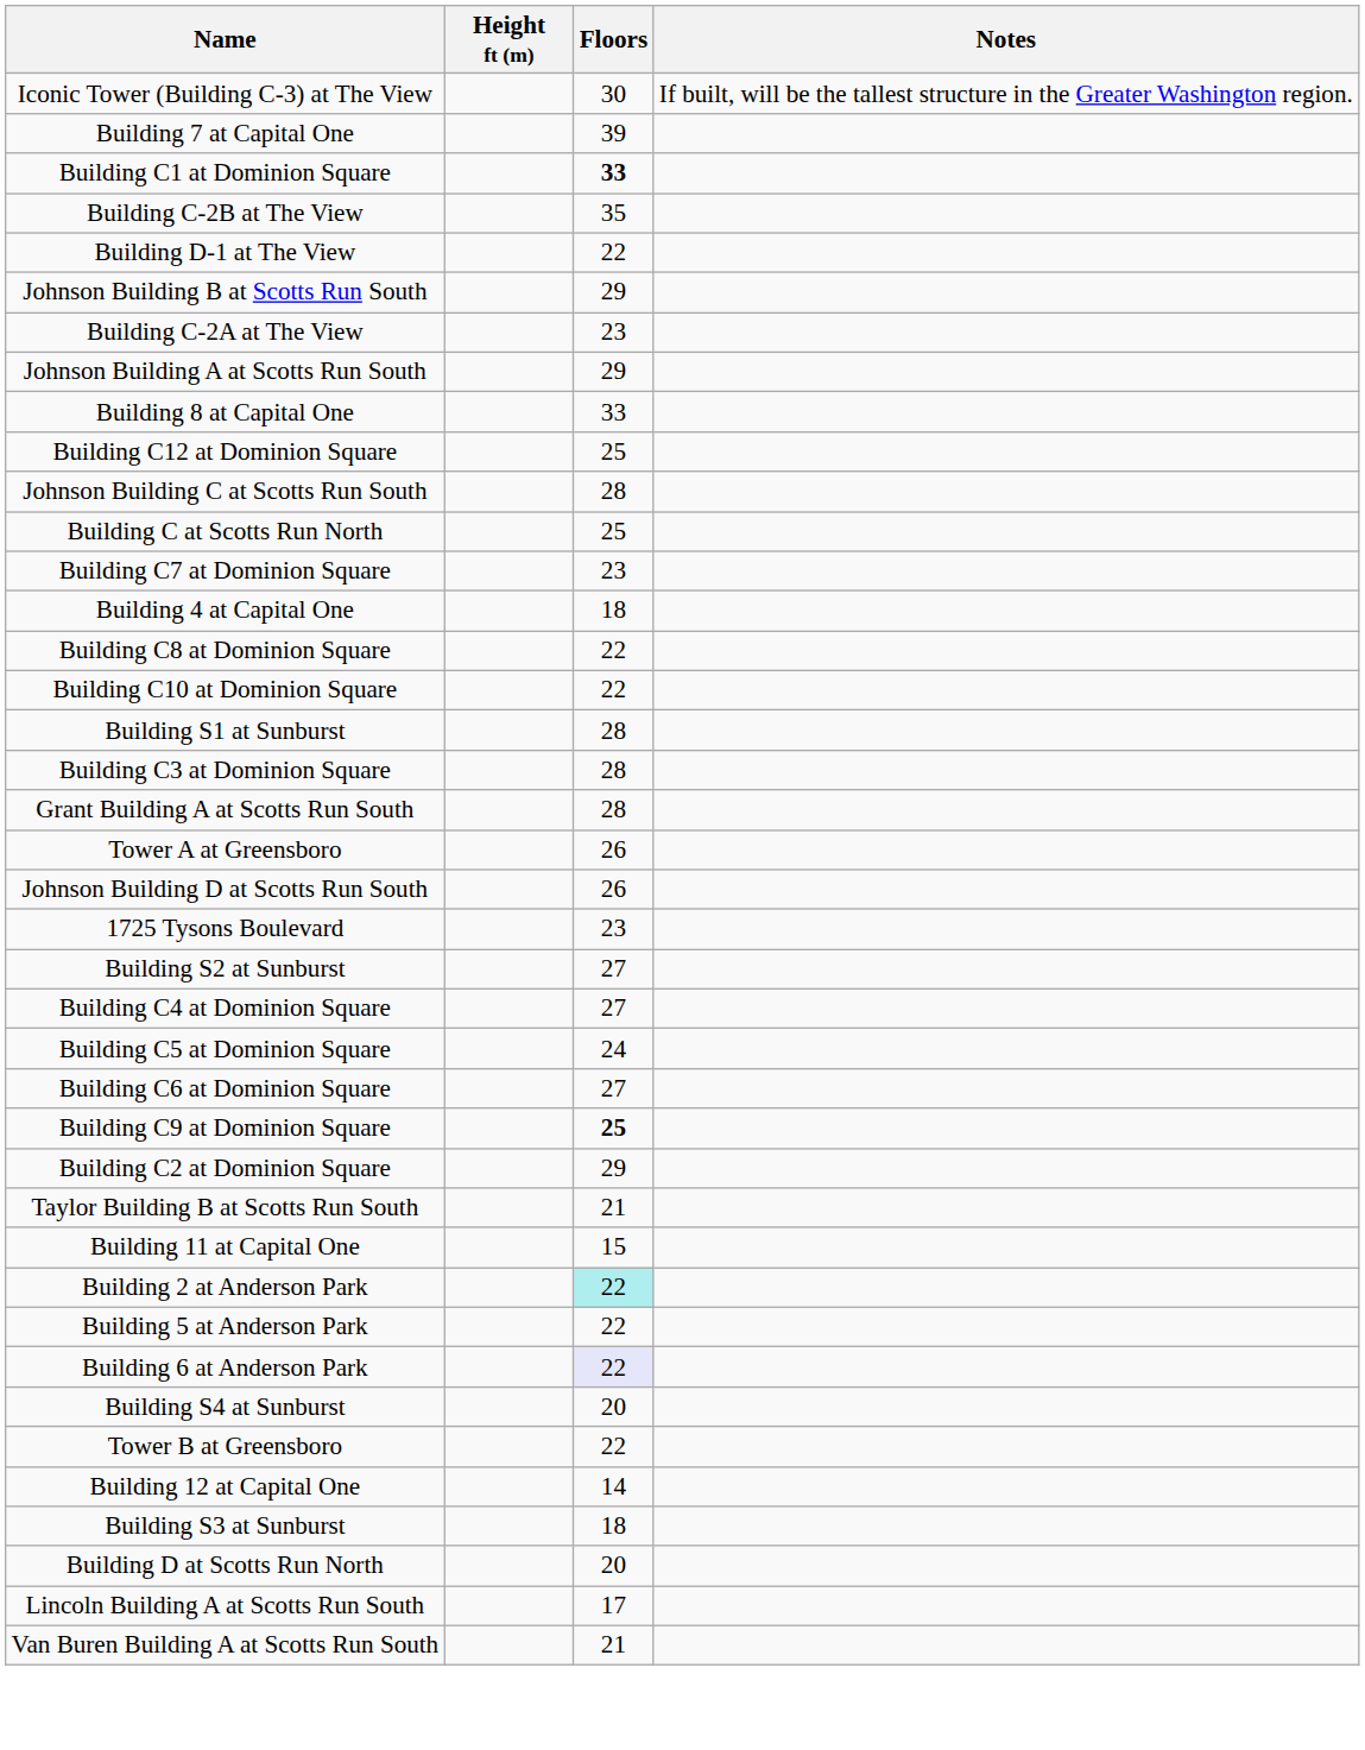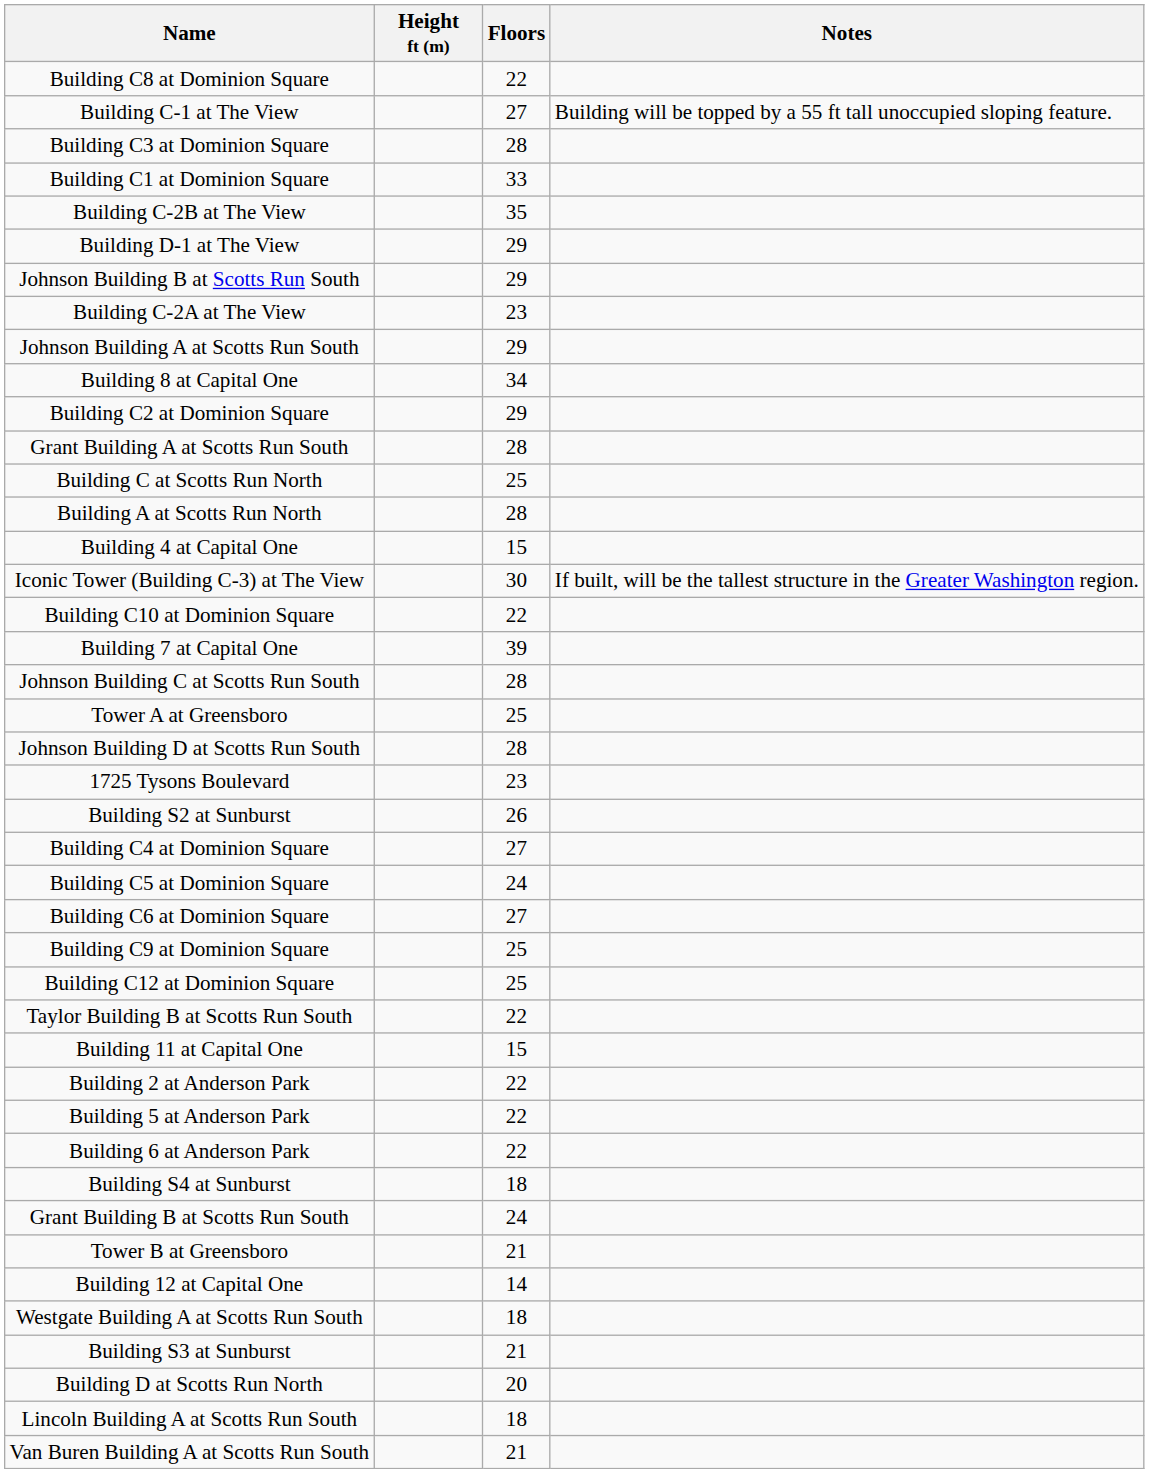rows swapped: Iconic Tower (Building C-3) at The View <-> Building C8 at Dominion Square
+ row: Building C-1 at The View | 27 | Building will be topped by a 55 ft tall unoccupied sloping feature.
rows swapped: Building 7 at Capital One <-> Building C3 at Dominion Square
Building C1 at Dominion Square | Floors: bold -> normal
Building D-1 at The View | Floors: 22 -> 29
Building 8 at Capital One | Floors: 33 -> 34
rows swapped: Building C2 at Dominion Square <-> Building C12 at Dominion Square
rows swapped: Grant Building A at Scotts Run South <-> Johnson Building C at Scotts Run South
- row: Building C7 at Dominion Square | 23
+ row: Building A at Scotts Run North | 28
Building 4 at Capital One | Floors: 18 -> 15
- row: Building S1 at Sunburst | 28
Tower A at Greensboro | Floors: 26 -> 25
Johnson Building D at Scotts Run South | Floors: 26 -> 28
Building S2 at Sunburst | Floors: 27 -> 26
Building C9 at Dominion Square | Floors: bold -> normal
Taylor Building B at Scotts Run South | Floors: 21 -> 22
Building 2 at Anderson Park | Floors: paleturquoise background -> no background
Building 6 at Anderson Park | Floors: lavender background -> no background
Building S4 at Sunburst | Floors: 20 -> 18
+ row: Grant Building B at Scotts Run South | 24
Tower B at Greensboro | Floors: 22 -> 21
+ row: Westgate Building A at Scotts Run South | 18
Building S3 at Sunburst | Floors: 18 -> 21
Lincoln Building A at Scotts Run South | Floors: 17 -> 18
